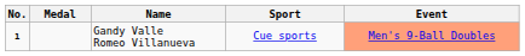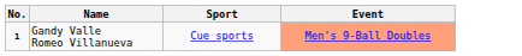- column: Medal
